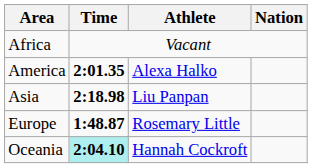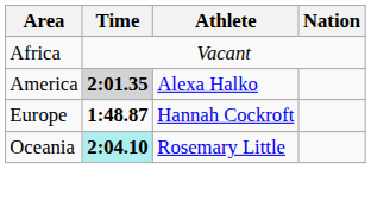America | Time: no background -> lightgrey background
- row: Asia | 2:18.98 | Liu Panpan
Europe | Athlete: Rosemary Little -> Hannah Cockroft
Oceania | Athlete: Hannah Cockroft -> Rosemary Little
